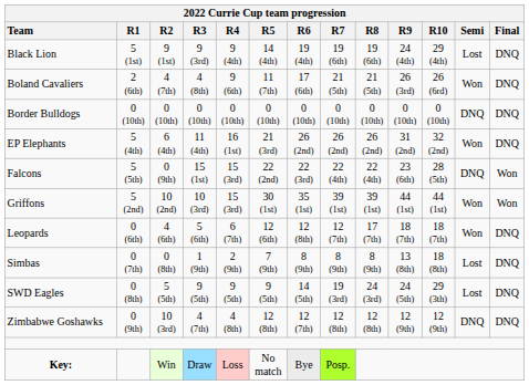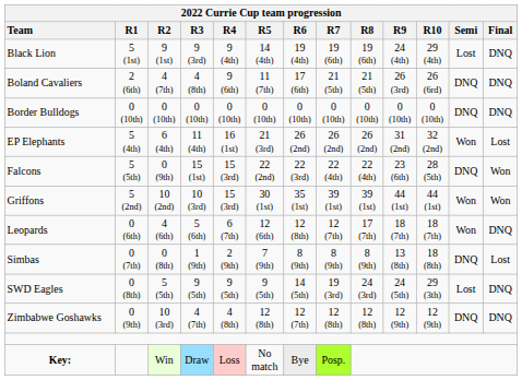Boland Cavaliers | Semi: Won -> DNQ
EP Elephants | Final: DNQ -> Lost
Simbas | Semi: Lost -> DNQ
Simbas | Final: DNQ -> Lost
